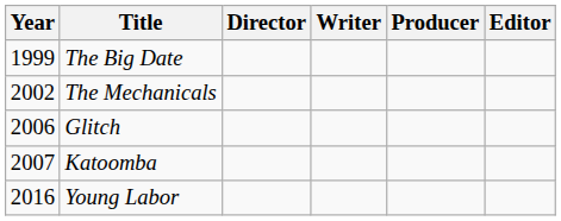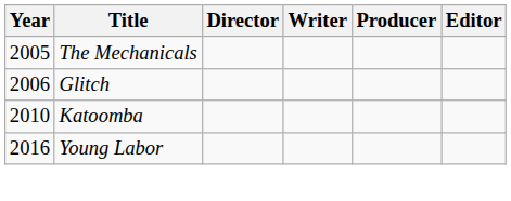- row: 1999 | The Big Date
The Mechanicals | Year: 2002 -> 2005
Katoomba | Year: 2007 -> 2010
